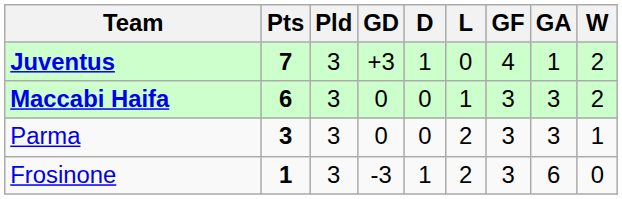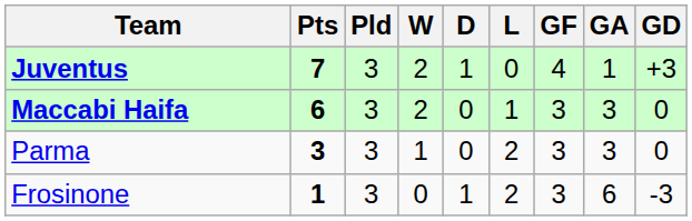columns swapped: W <-> GD
